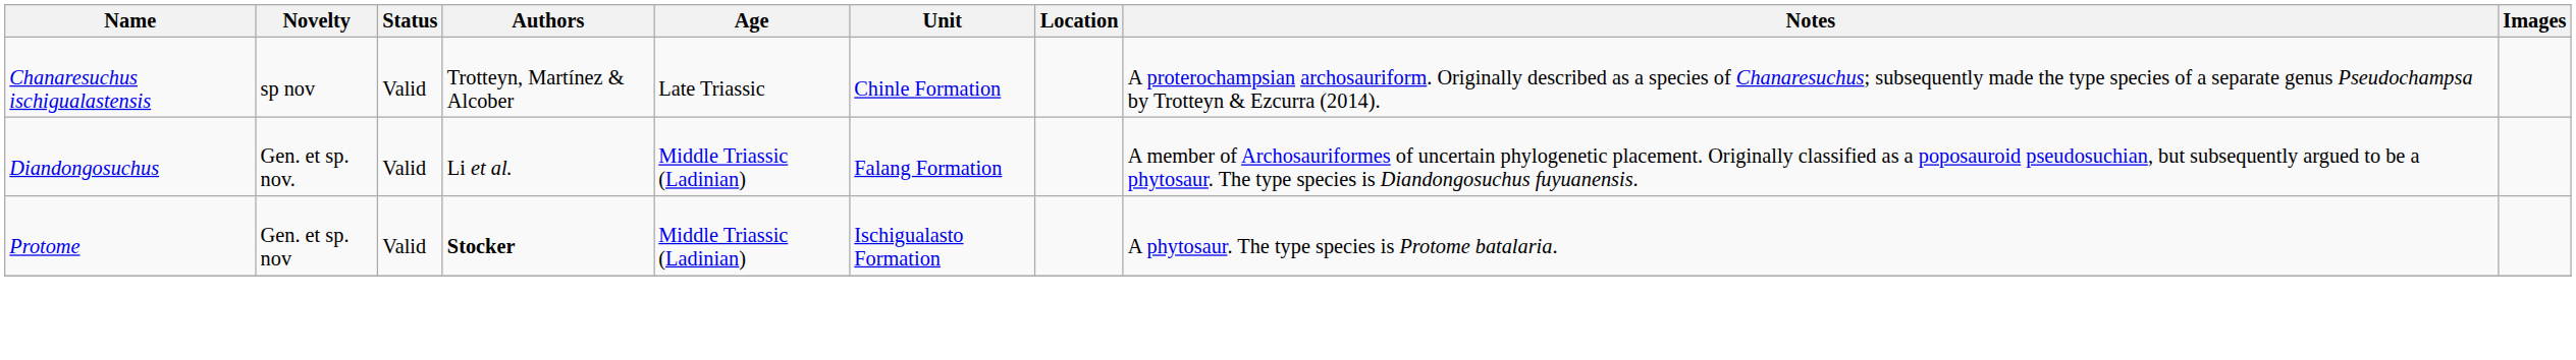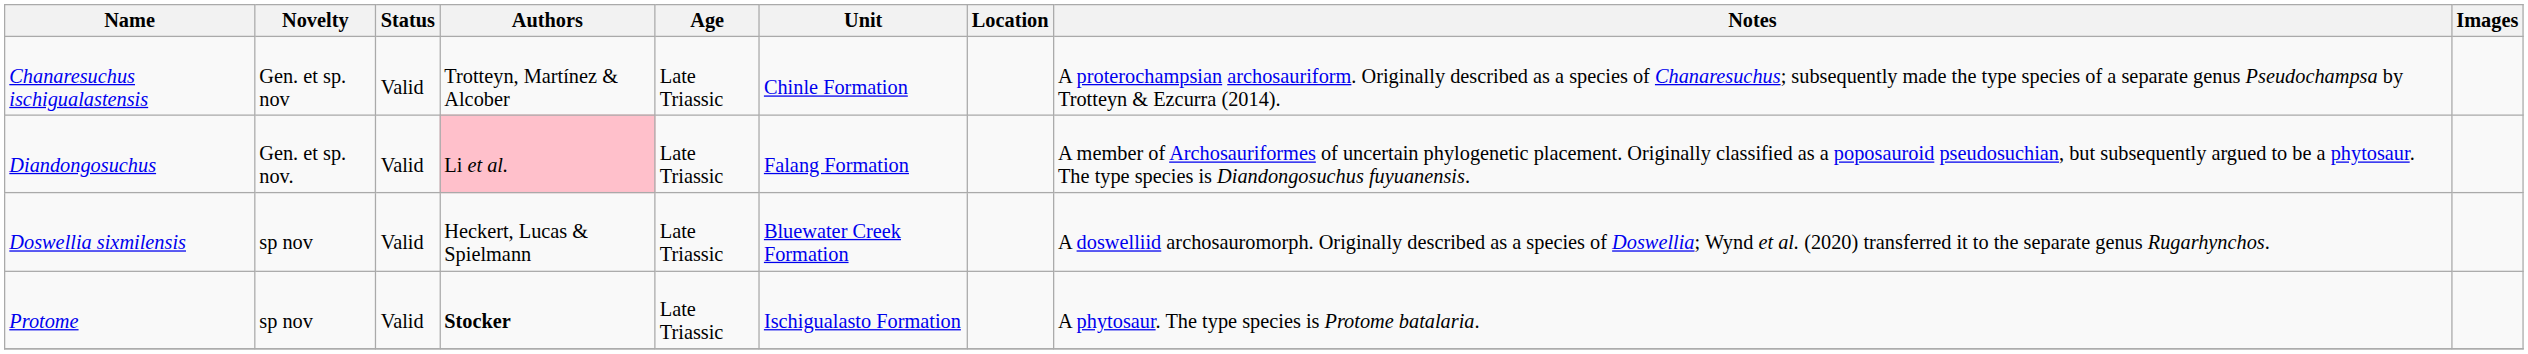Chanaresuchus ischigualastensis | Novelty: sp nov -> Gen. et sp. nov
Diandongosuchus | Authors: no background -> pink background
Diandongosuchus | Age: Middle Triassic (Ladinian) -> Late Triassic
+ row: Doswellia sixmilensis | sp nov | Valid | Heckert, Lucas & Spielmann | Late Triassic | Bluewater Creek Formation | A doswelliid archosauromorph. Originally described as a species of Doswellia; Wynd et al. (2020) transferred it to the separate genus Rugarhynchos.
Protome | Novelty: Gen. et sp. nov -> sp nov
Protome | Age: Middle Triassic (Ladinian) -> Late Triassic
